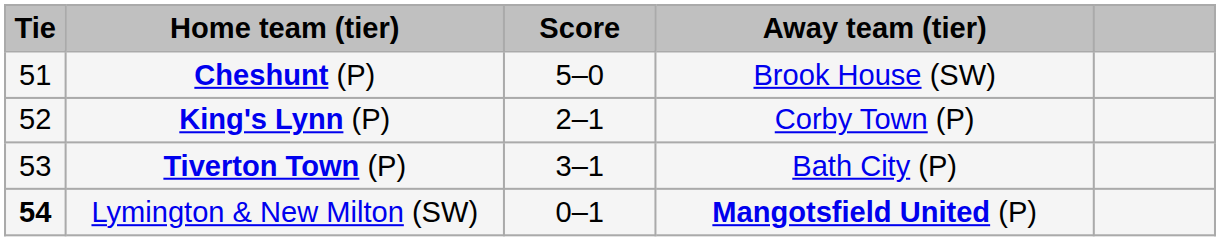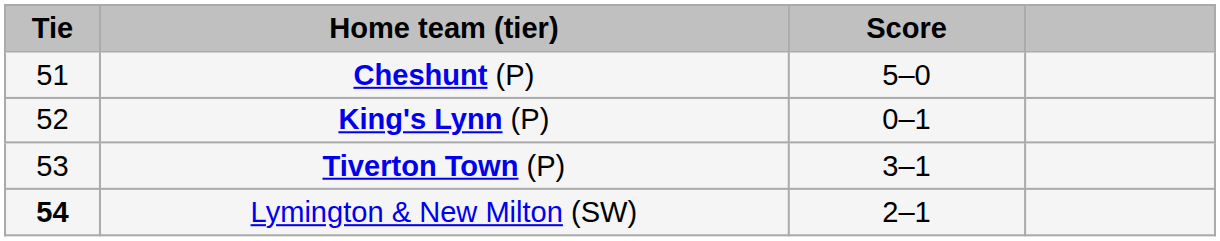- column: Away team (tier) | Brook House (SW) | Corby Town (P) | Bath City (P) | Mangotsfield United (P)
King's Lynn (P) | Score: 2–1 -> 0–1
Lymington & New Milton (SW) | Score: 0–1 -> 2–1
